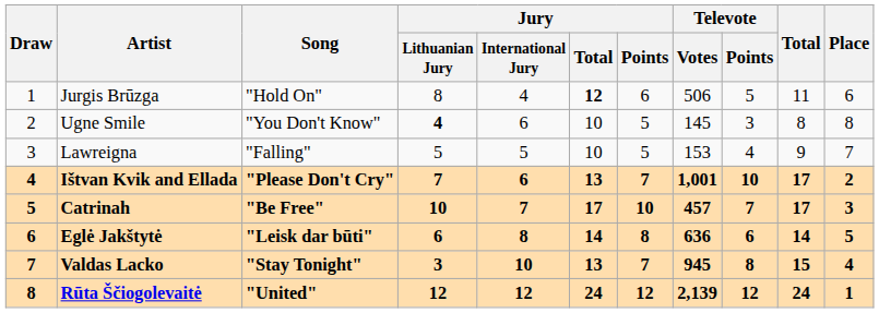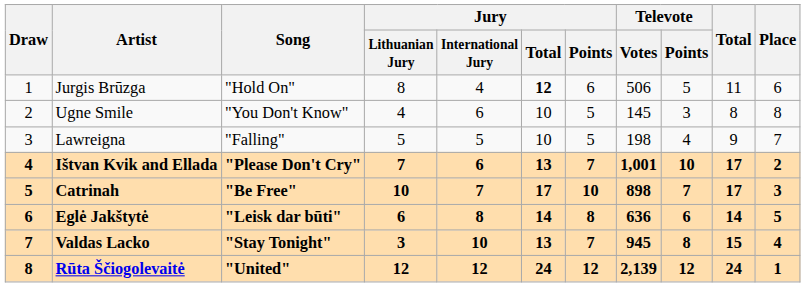Ugne Smile | Jury / Lithuanian Jury: bold -> normal
Lawreigna | Televote / Votes: 153 -> 198
Catrinah | Televote / Votes: 457 -> 898
